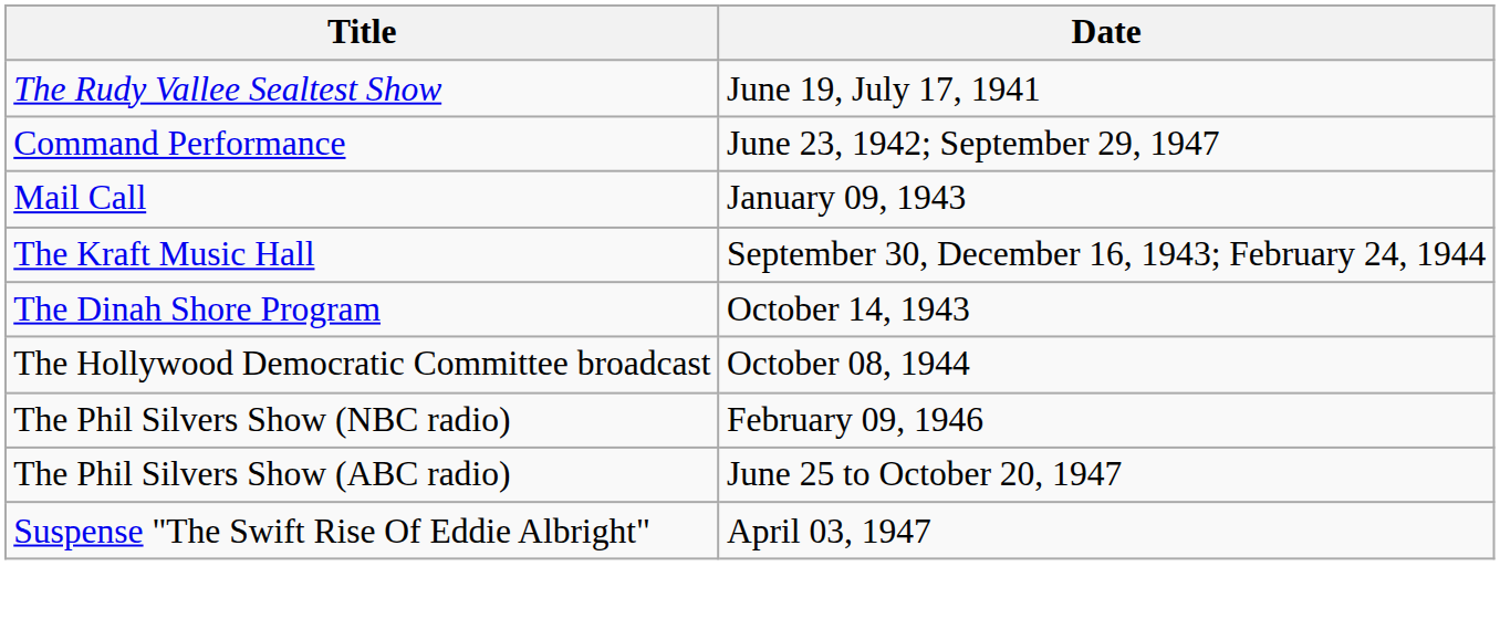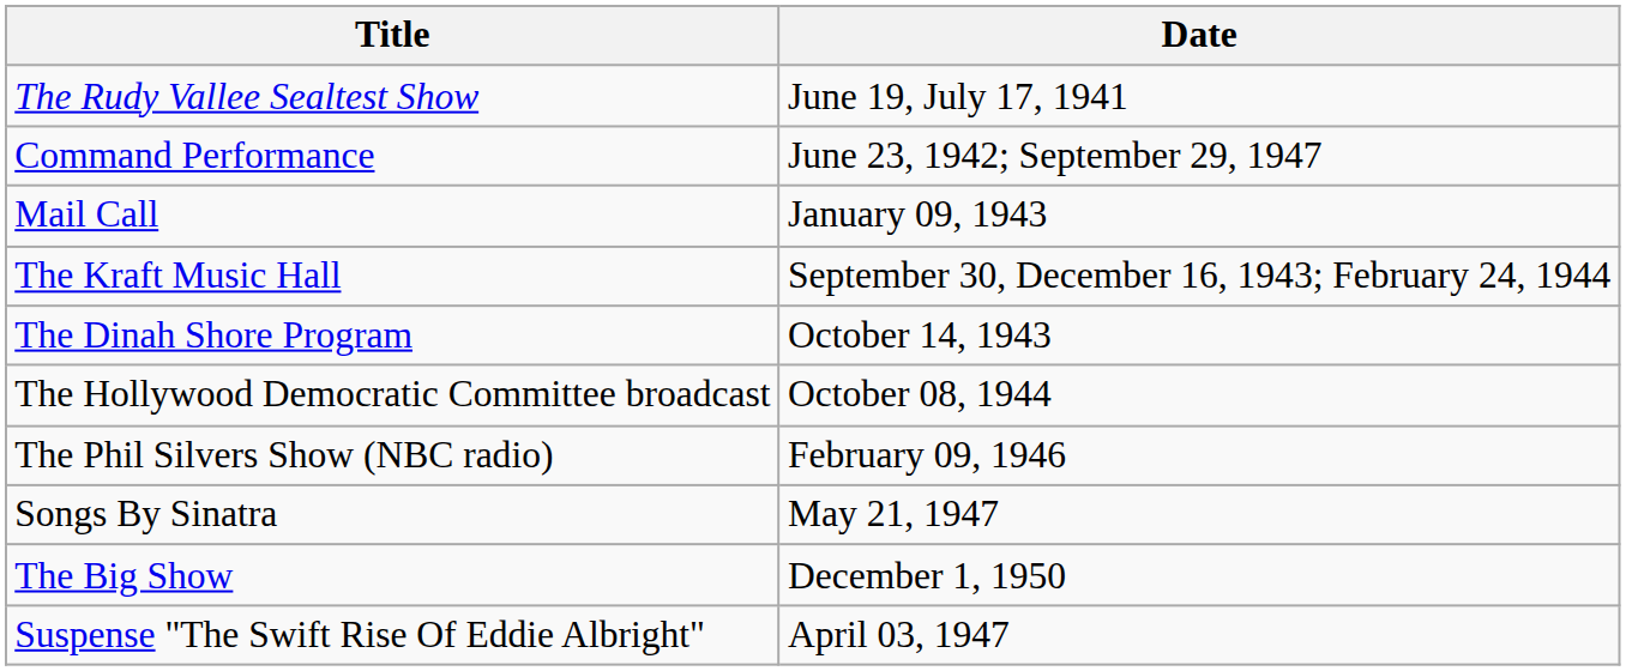- row: The Phil Silvers Show (ABC radio) | June 25 to October 20, 1947
+ row: Songs By Sinatra | May 21, 1947
+ row: The Big Show | December 1, 1950
